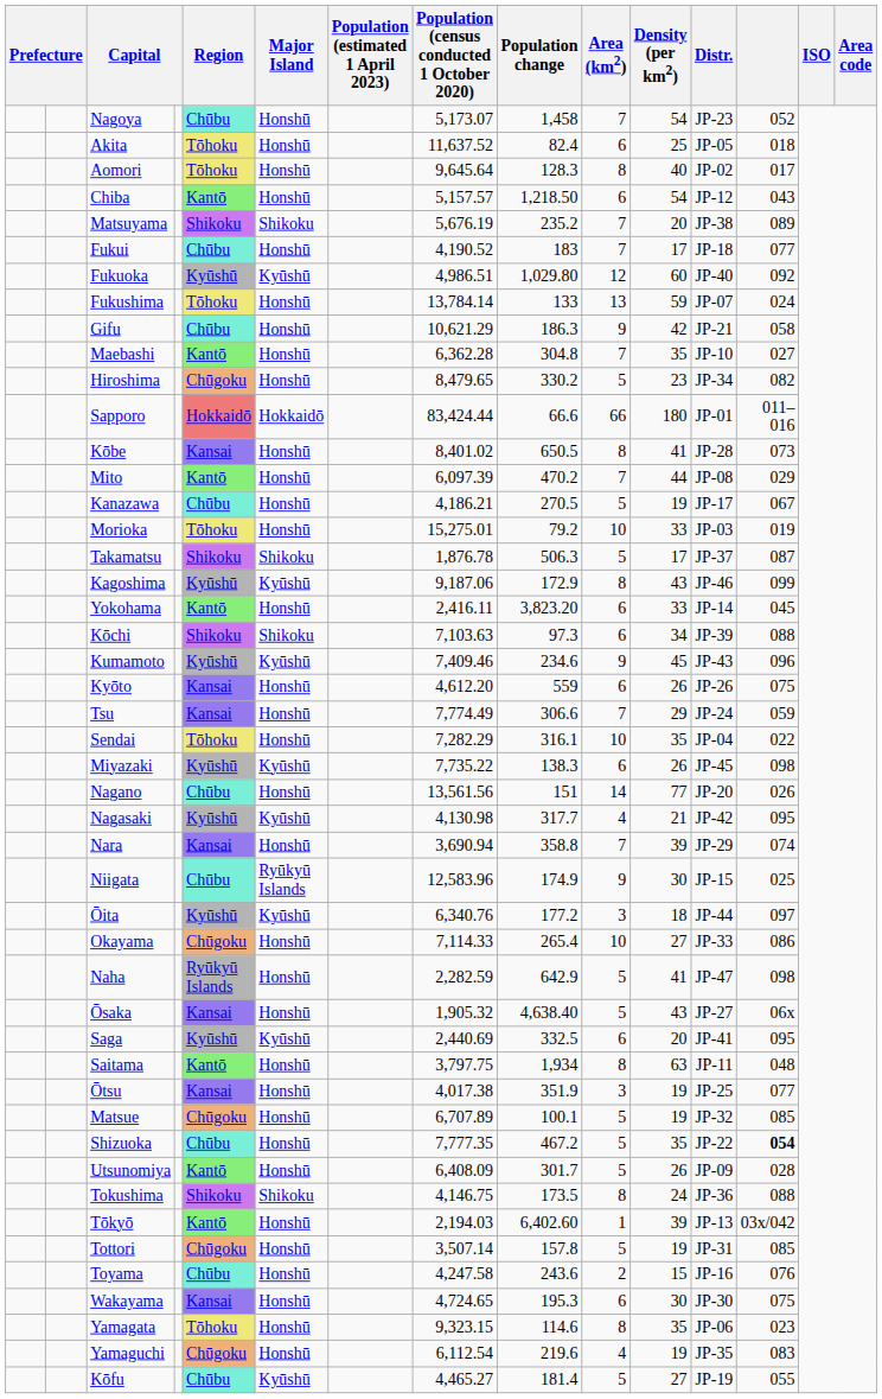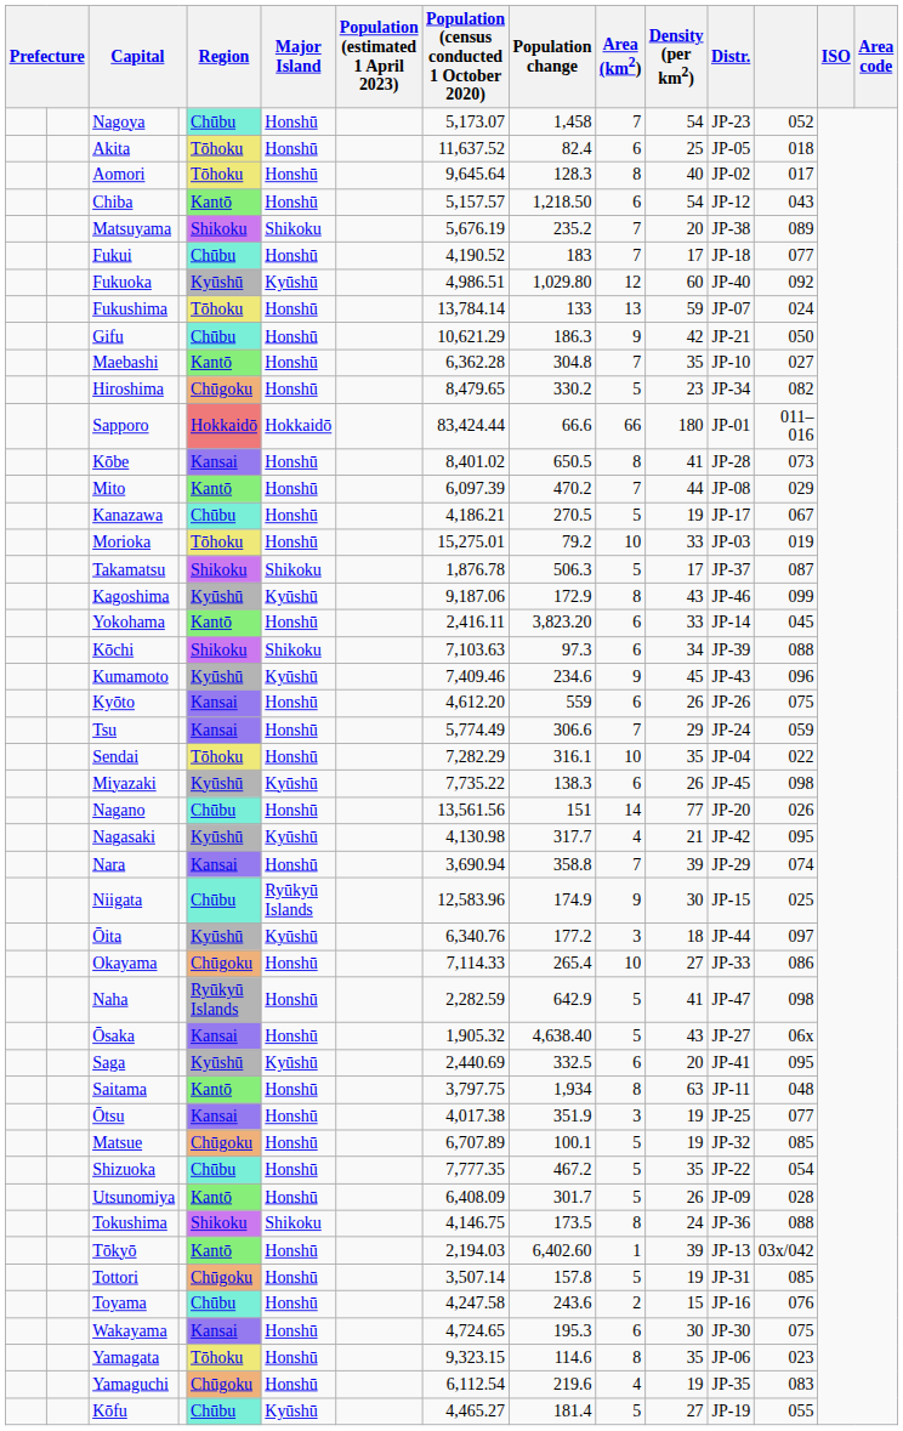Gifu | column 13: 058 -> 050
Tsu | Population (census conducted 1 October 2020): 7,774.49 -> 5,774.49
Shizuoka | column 13: bold -> normal
